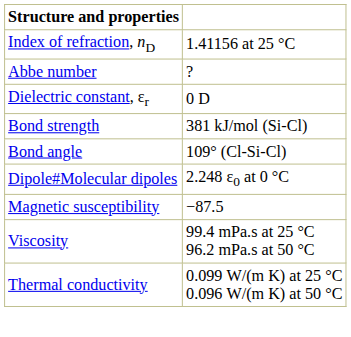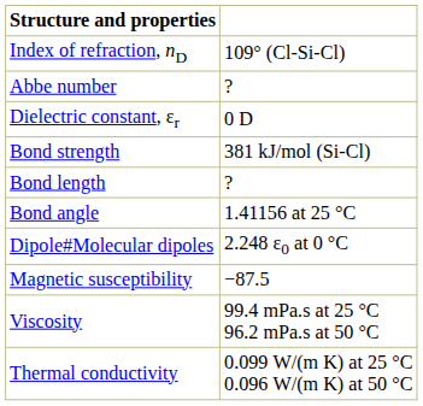Index of refraction, nD | column 2: 1.41156 at 25 °C -> 109° (Cl-Si-Cl)
+ row: Bond length | ?
Bond angle | column 2: 109° (Cl-Si-Cl) -> 1.41156 at 25 °C
